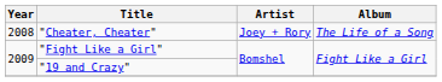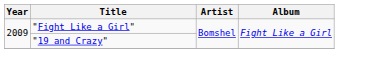- row: 2008 | "Cheater, Cheater" | Joey + Rory | The Life of a Song
